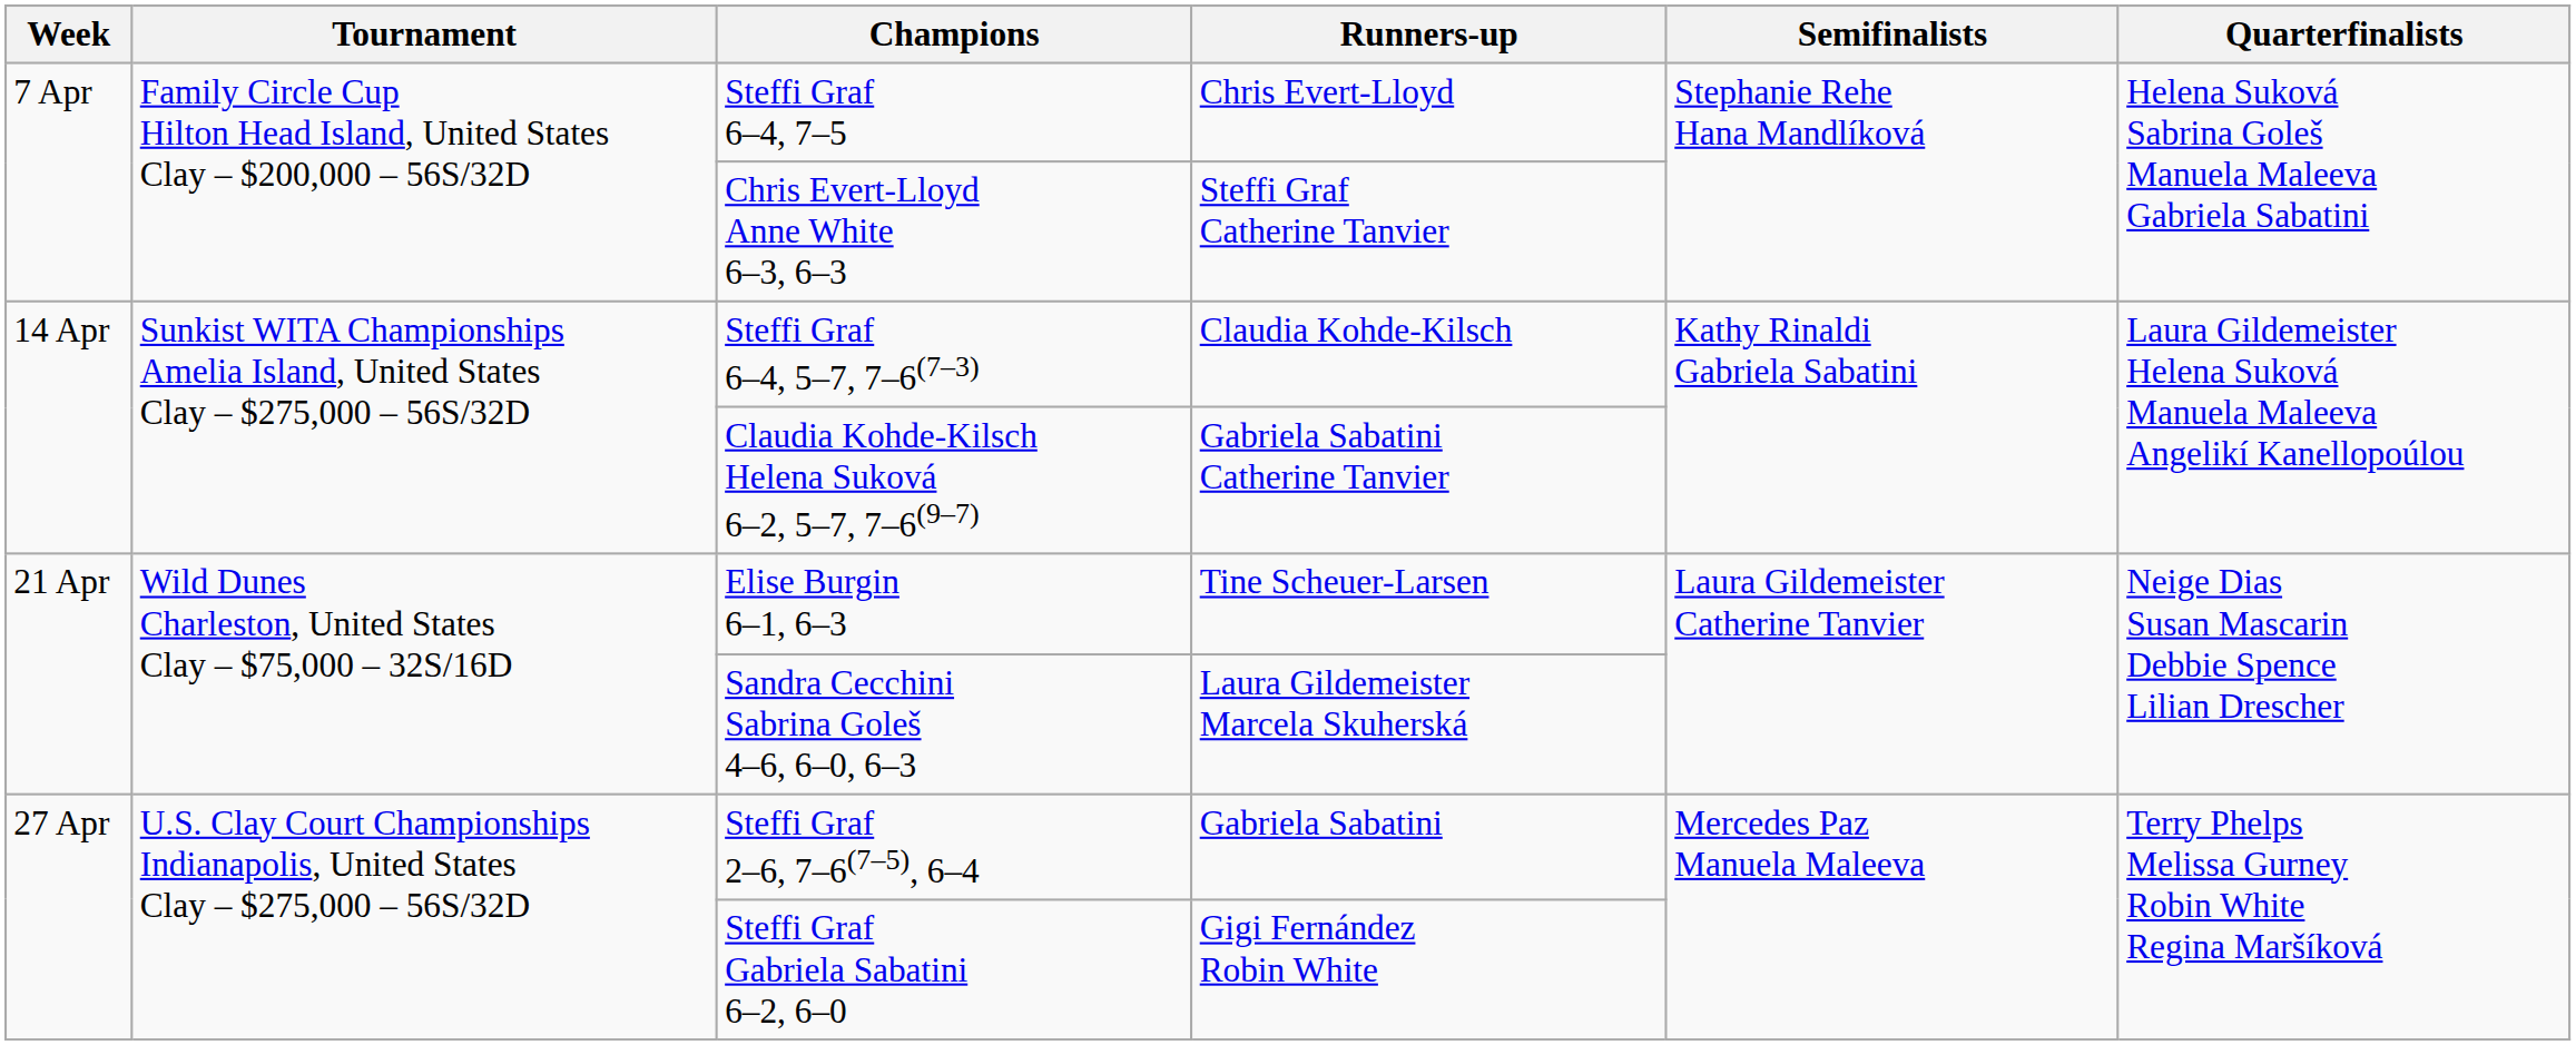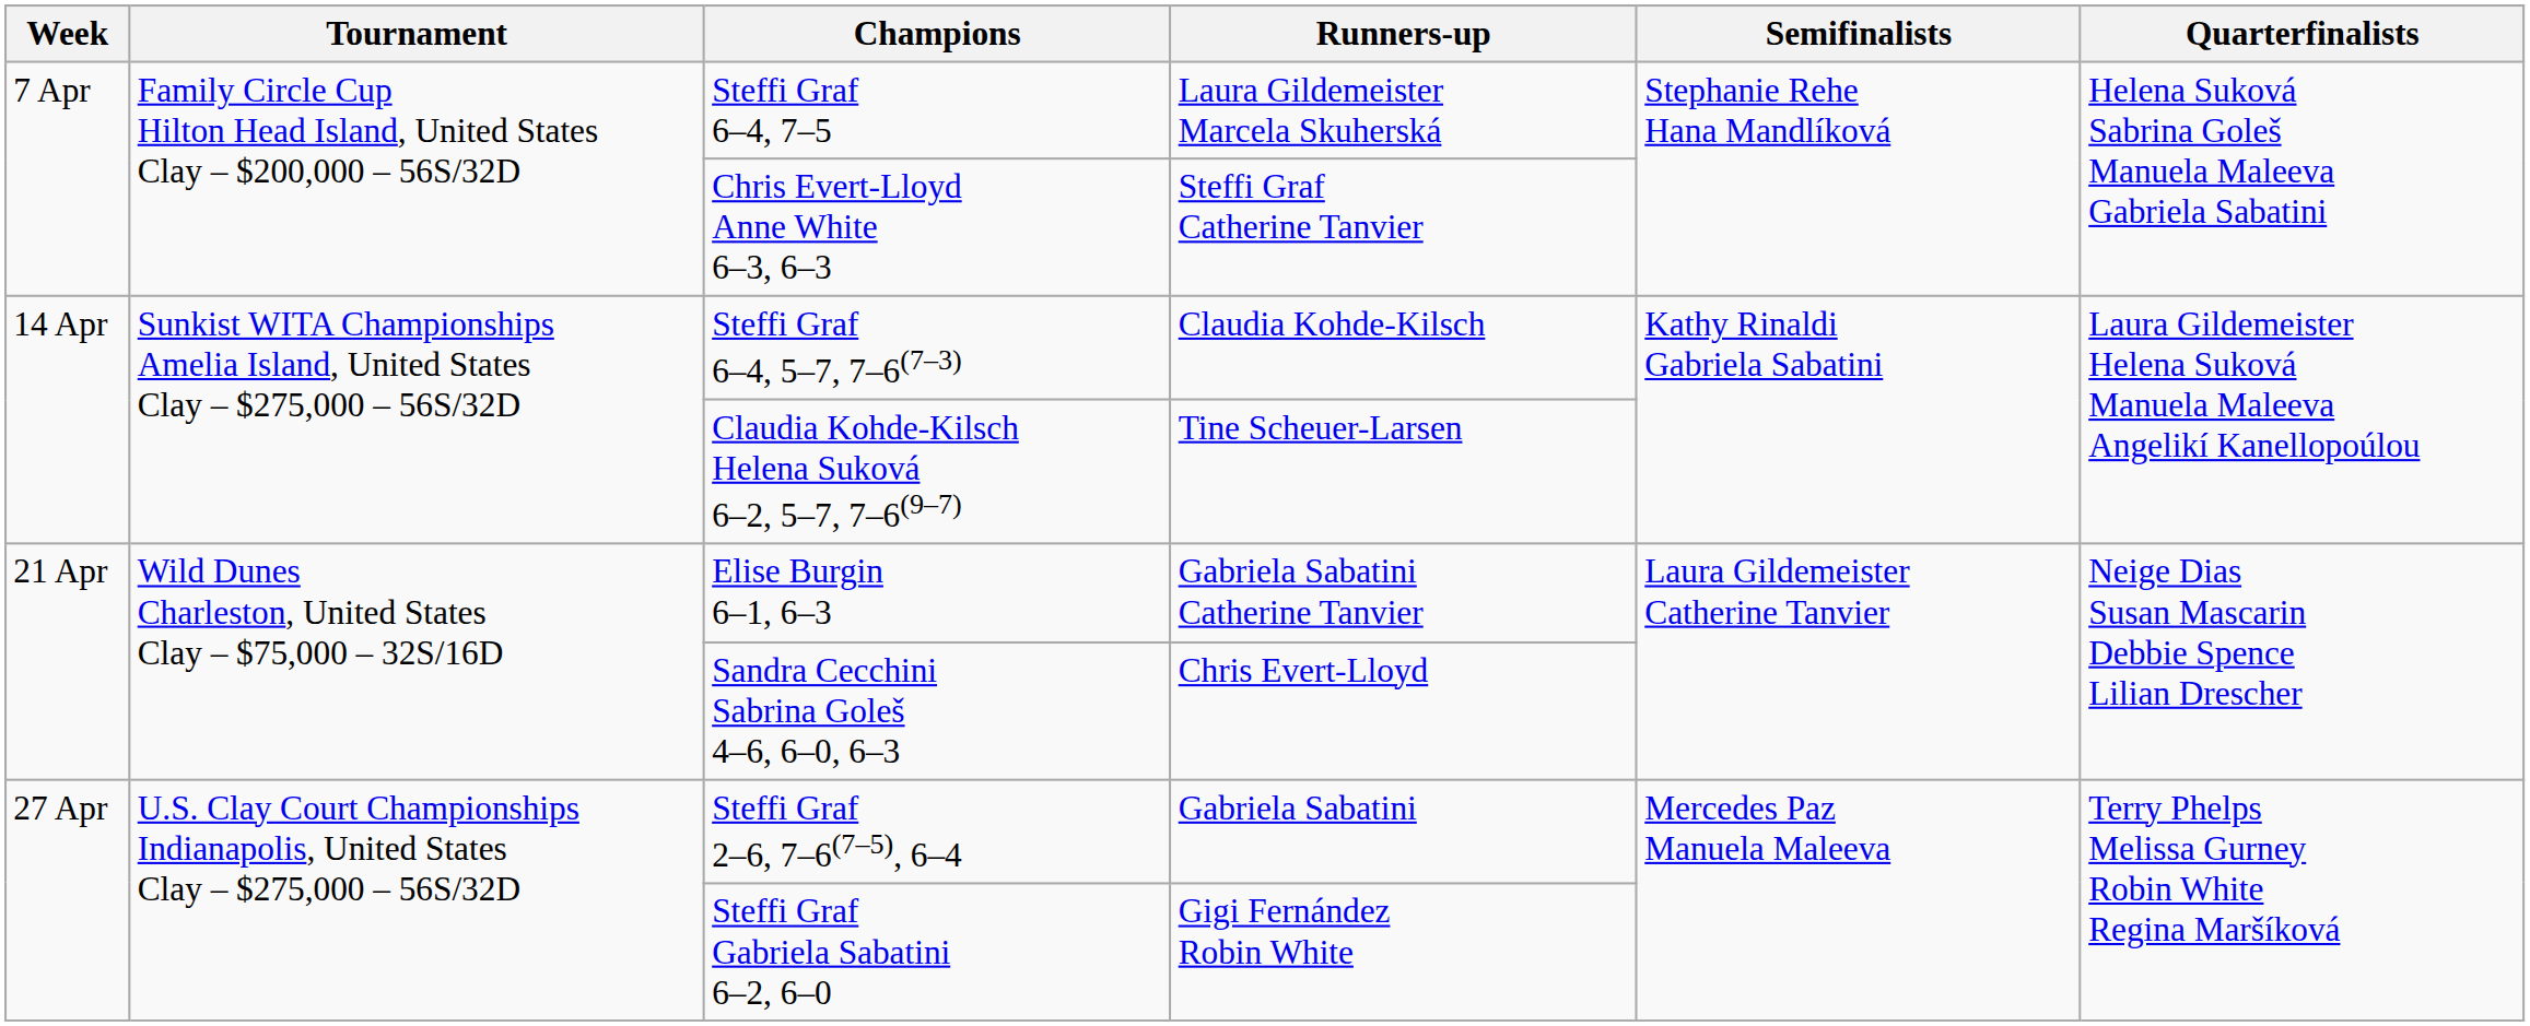Steffi Graf 6–4, 7–5 | Runners-up: Chris Evert-Lloyd -> Laura Gildemeister Marcela Skuherská
Claudia Kohde-Kilsch Helena Suková 6–2, 5–7, 7–6(9–7) | Runners-up: Gabriela Sabatini Catherine Tanvier -> Tine Scheuer-Larsen
Elise Burgin 6–1, 6–3 | Runners-up: Tine Scheuer-Larsen -> Gabriela Sabatini Catherine Tanvier
Sandra Cecchini Sabrina Goleš 4–6, 6–0, 6–3 | Runners-up: Laura Gildemeister Marcela Skuherská -> Chris Evert-Lloyd
